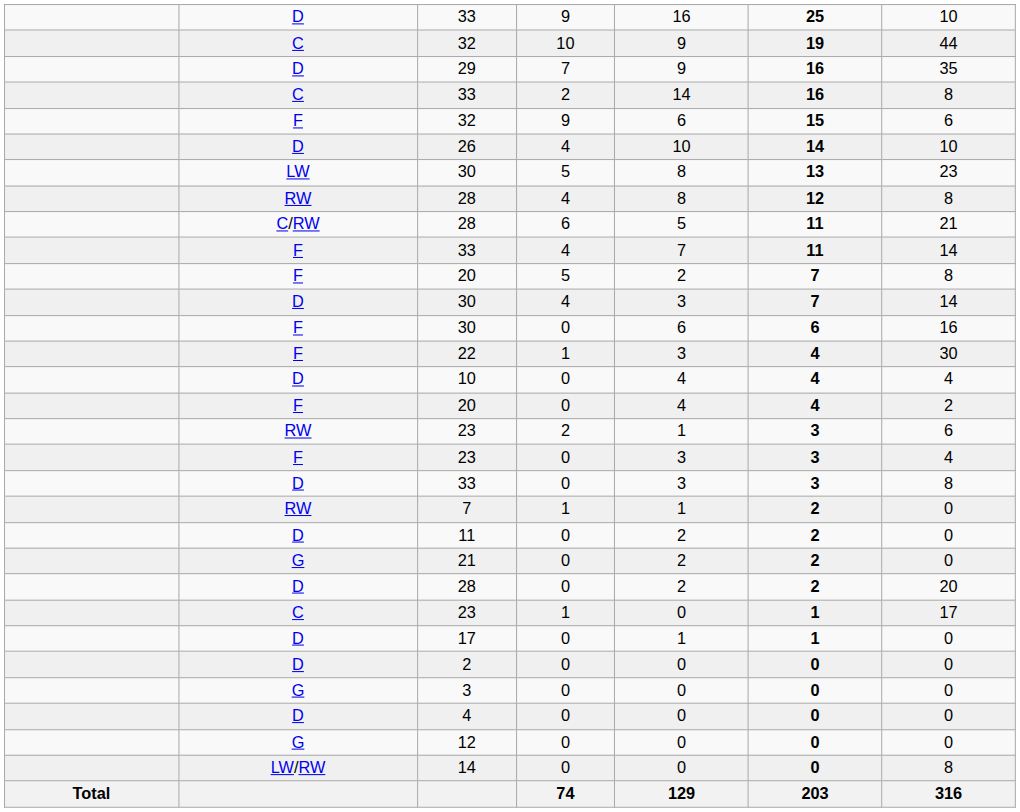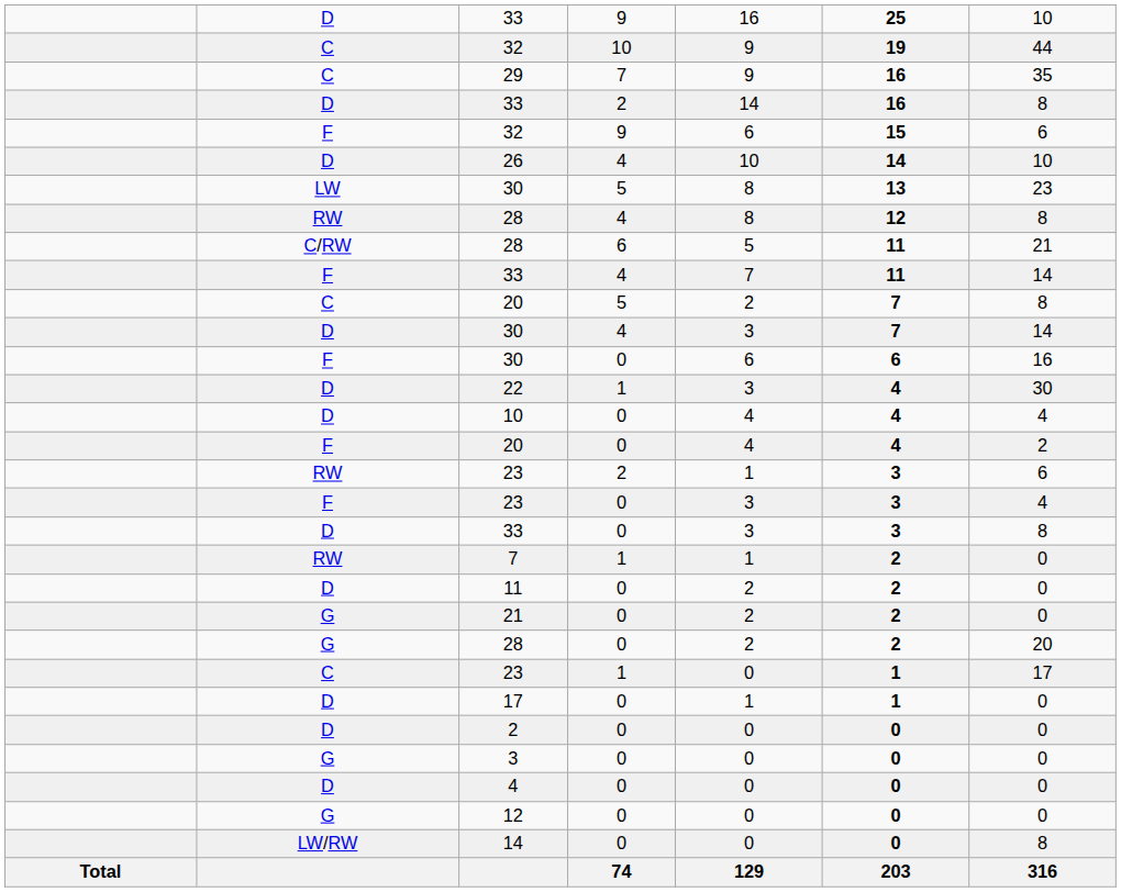29 | column 2: D -> C
33 / 2 | column 2: C -> D
20 / 5 | column 2: F -> C
22 | column 2: F -> D
28 / 0 | column 2: D -> G
